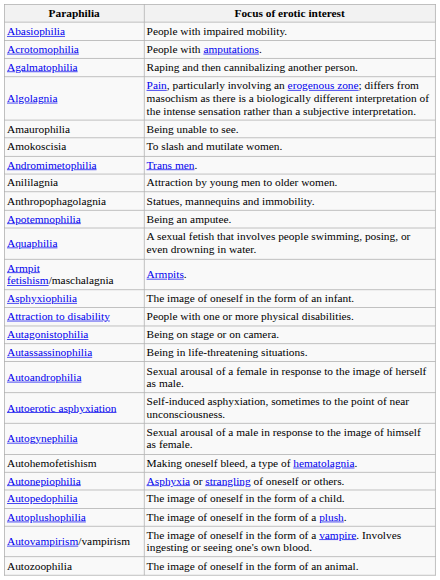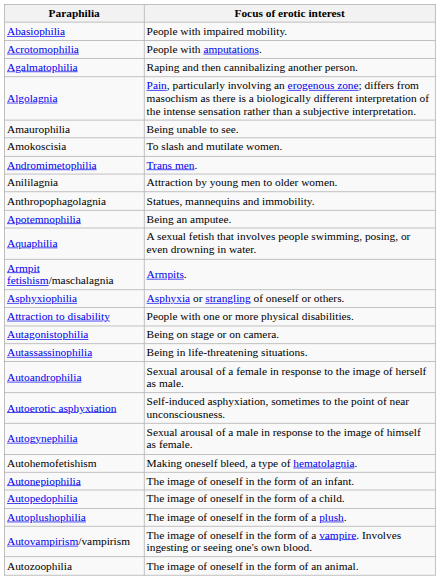Asphyxiophilia | Focus of erotic interest: The image of oneself in the form of an infant. -> Asphyxia or strangling of oneself or others.
Autonepiophilia | Focus of erotic interest: Asphyxia or strangling of oneself or others. -> The image of oneself in the form of an infant.
